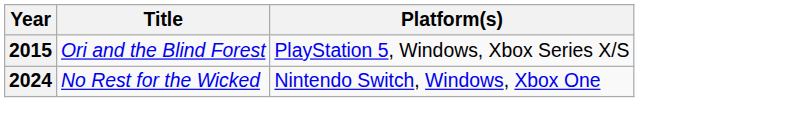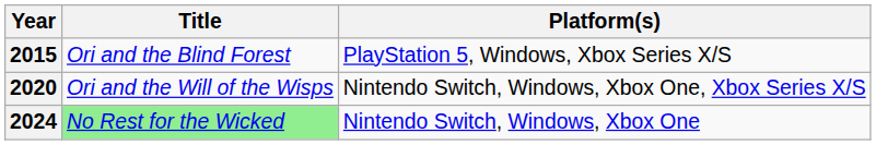+ row: 2020 | Ori and the Will of the Wisps | Nintendo Switch, Windows, Xbox One, Xbox Series X/S
2024 | Title: no background -> lightgreen background
